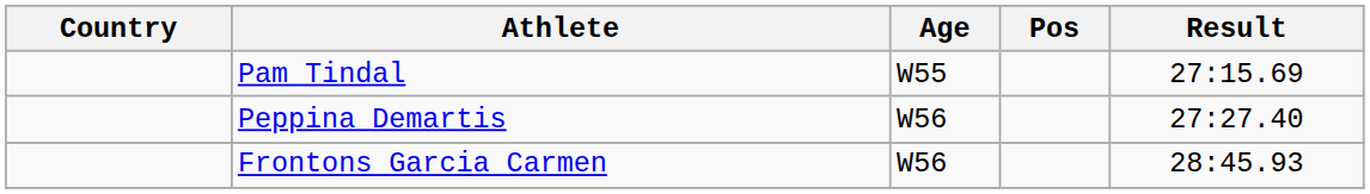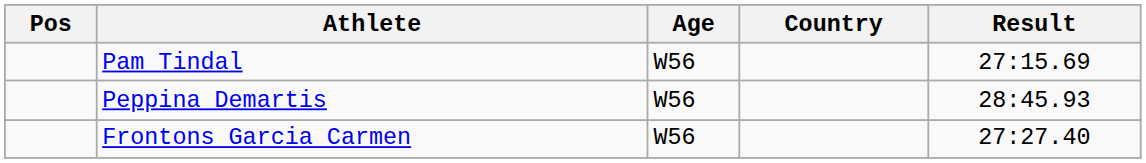columns swapped: Pos <-> Country
Pam Tindal | Age: W55 -> W56
Peppina Demartis | Result: 27:27.40 -> 28:45.93
Frontons Garcia Carmen | Result: 28:45.93 -> 27:27.40
